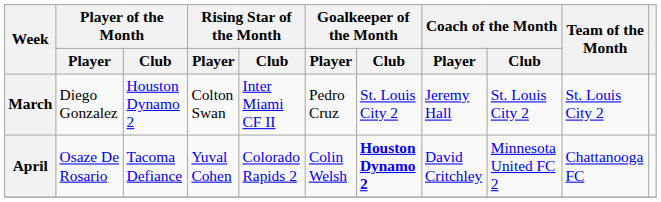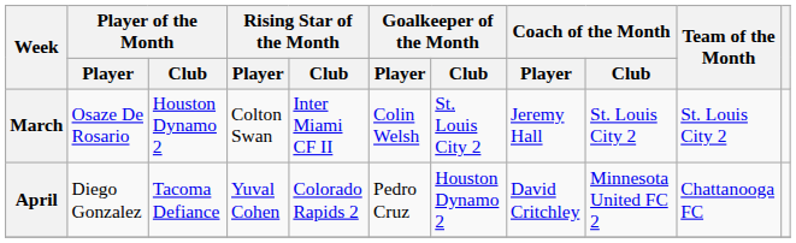March | Player of the Month / Player: Diego Gonzalez -> Osaze De Rosario
March | Goalkeeper of the Month / Player: Pedro Cruz -> Colin Welsh
April | Player of the Month / Player: Osaze De Rosario -> Diego Gonzalez
April | Goalkeeper of the Month / Player: Colin Welsh -> Pedro Cruz
April | Goalkeeper of the Month / Club: bold -> normal
